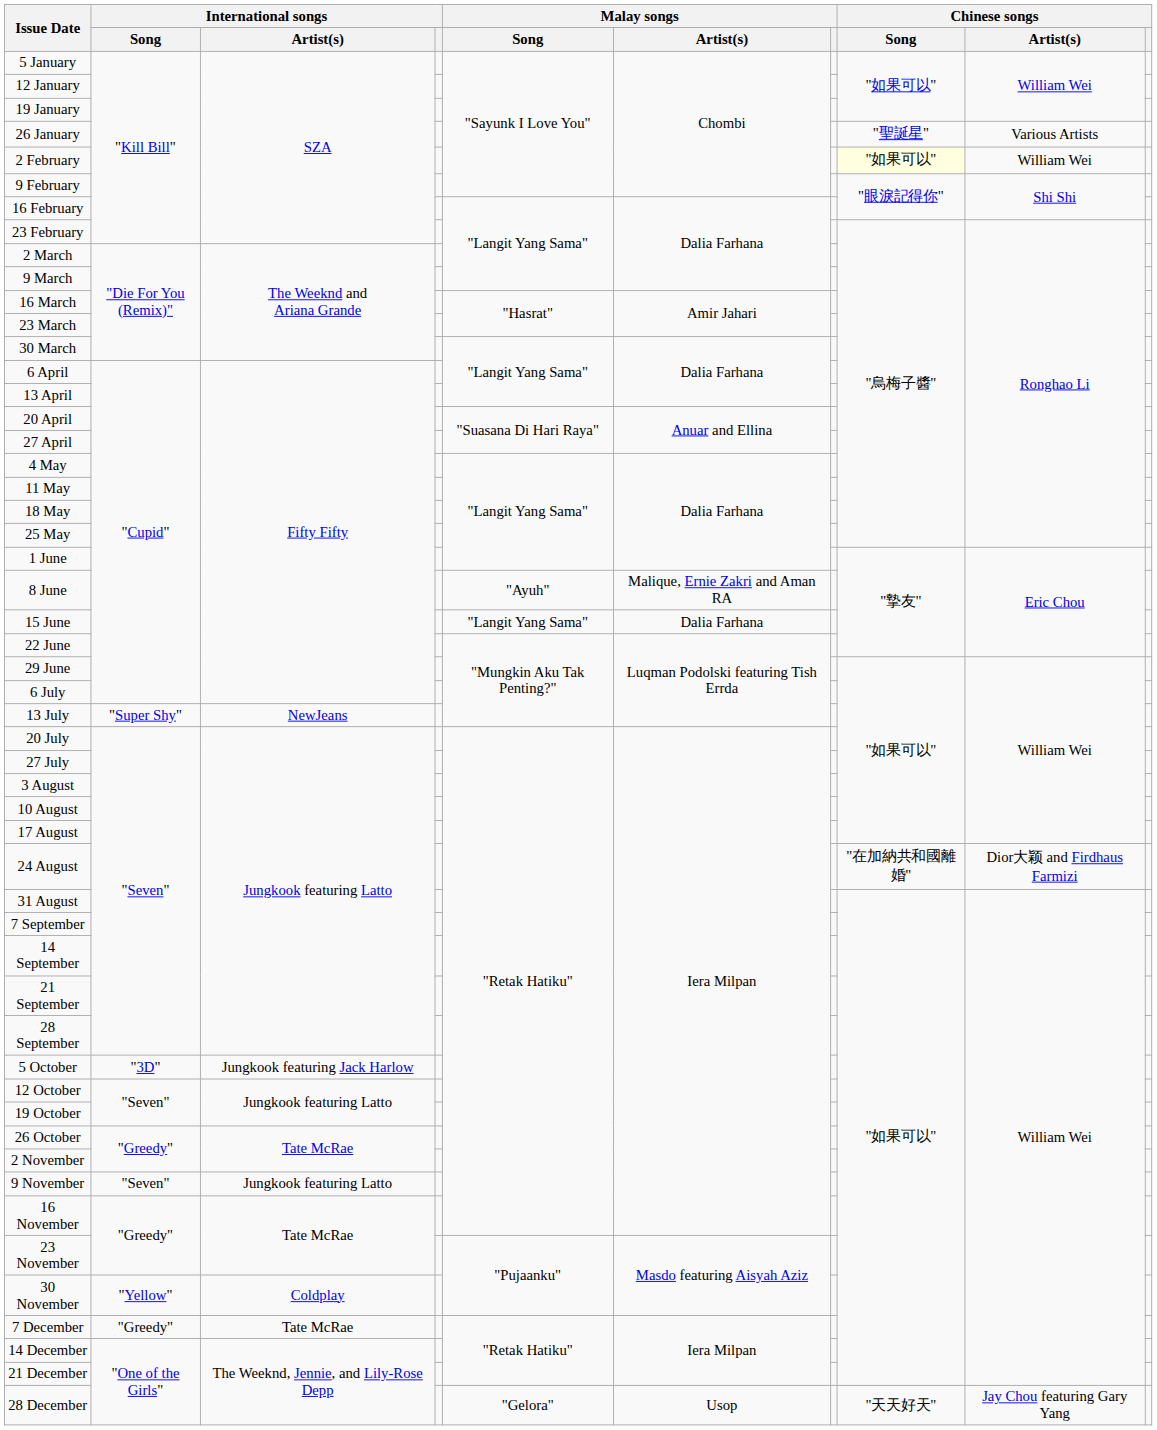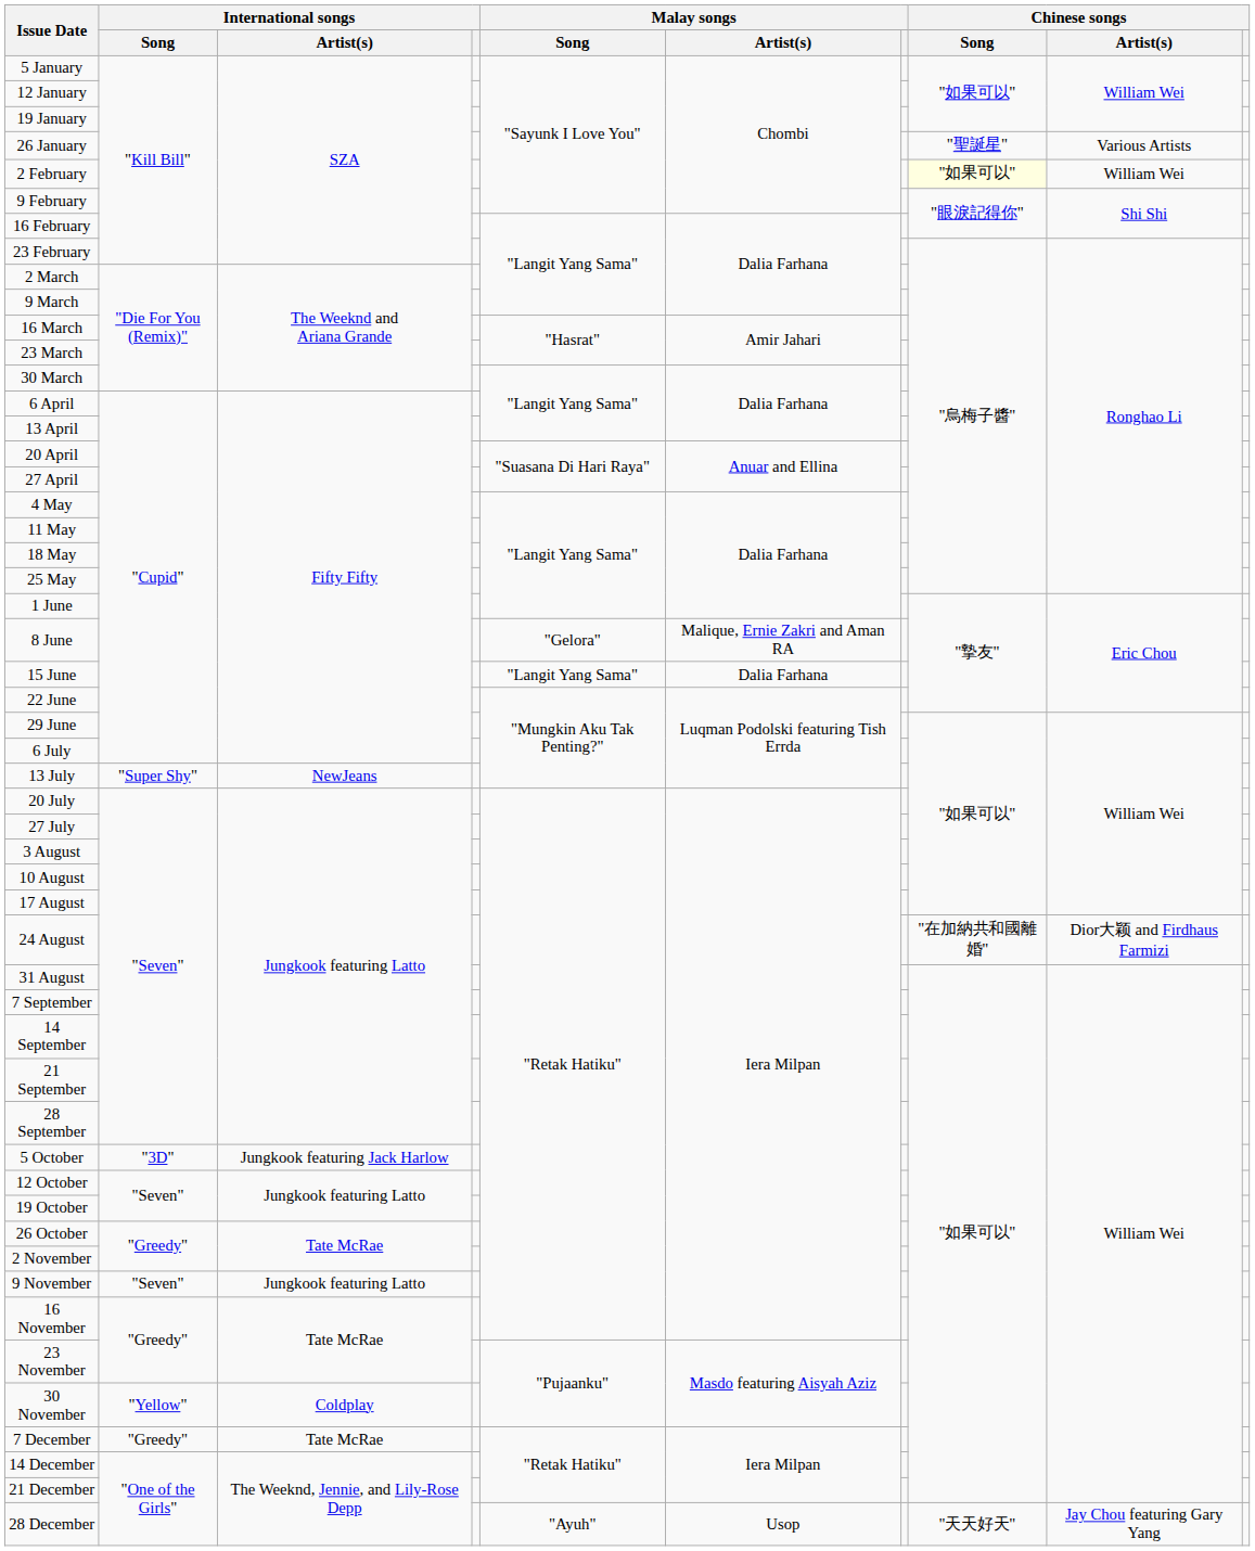8 June | Malay songs / Song: "Ayuh" -> "Gelora"
28 December | Malay songs / Song: "Gelora" -> "Ayuh"
